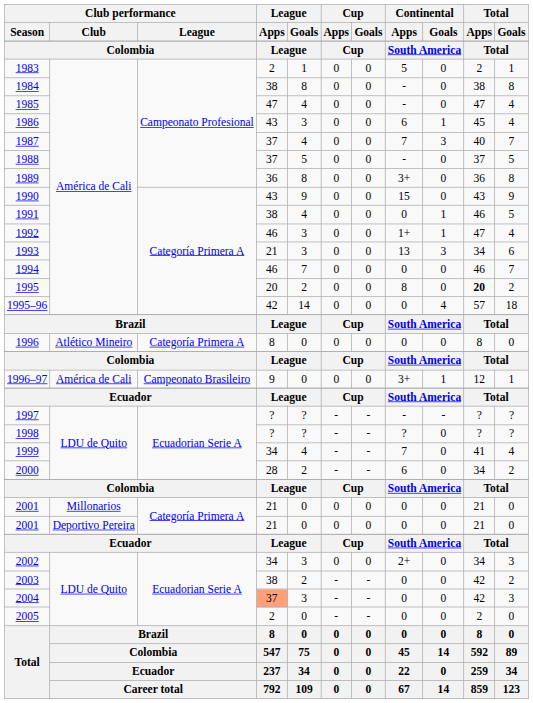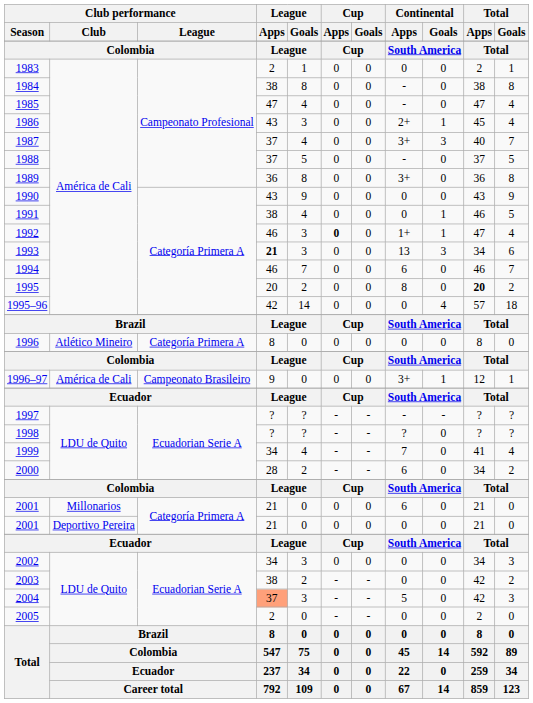1983 | Continental / Apps: 5 -> 0
1986 | Continental / Apps: 6 -> 2+
1987 | Continental / Apps: 7 -> 3+
1990 | Continental / Apps: 15 -> 0
1992 | Cup / Apps: normal -> bold
1993 | League / Apps: normal -> bold
1994 | Continental / Apps: 0 -> 6
2001 / Millonarios | Continental / Apps: 0 -> 6
2002 | Continental / Apps: 2+ -> 0
2004 | Continental / Apps: 0 -> 5
